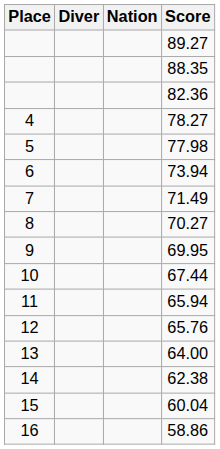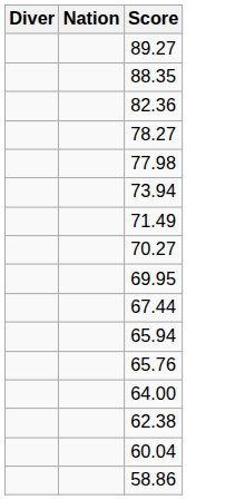- column: Place | 4 | 5 | 6 | 7 | 8 | 9 | 10 | 11 | 12 | 13 | 14 | 15 | 16
